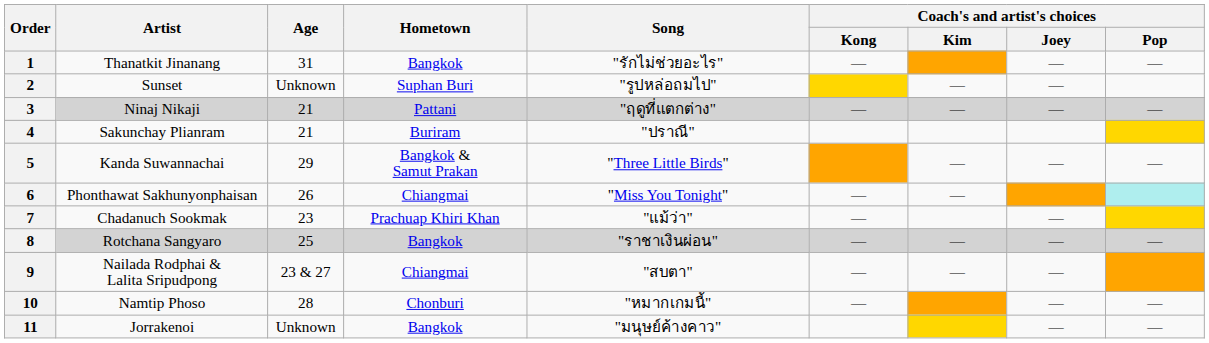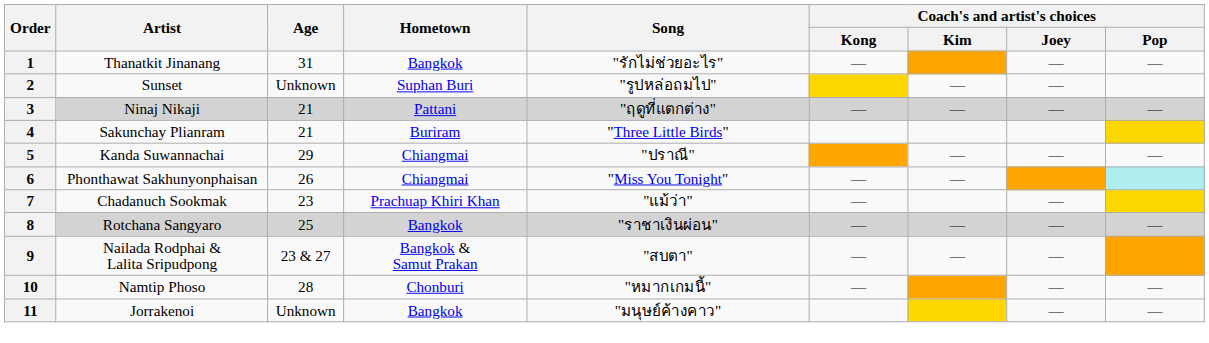4 | Song: "ปราณี" -> "Three Little Birds"
5 | Hometown: Bangkok & Samut Prakan -> Chiangmai
5 | Song: "Three Little Birds" -> "ปราณี"
9 | Hometown: Chiangmai -> Bangkok & Samut Prakan
